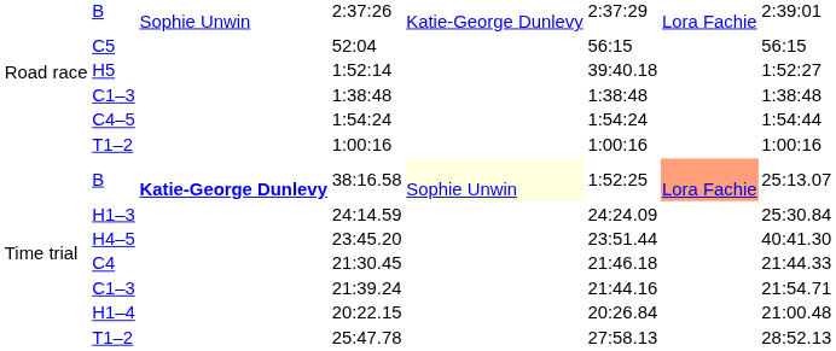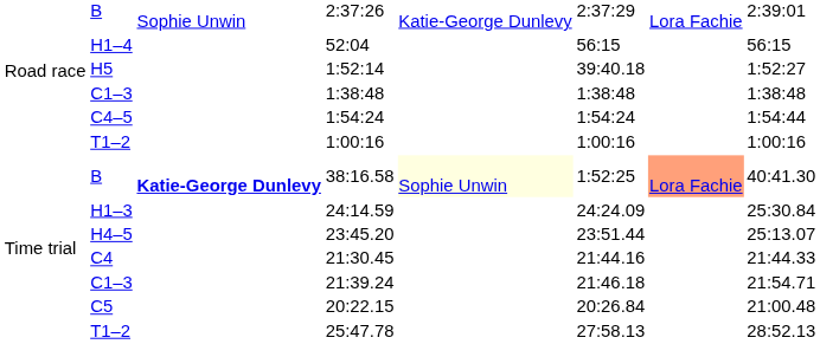52:04 | column 2: C5 -> H1–4
38:16.58 | column 8: 25:13.07 -> 40:41.30
23:45.20 | column 8: 40:41.30 -> 25:13.07
21:30.45 | column 6: 21:46.18 -> 21:44.16
21:39.24 | column 6: 21:44.16 -> 21:46.18
20:22.15 | column 2: H1–4 -> C5
